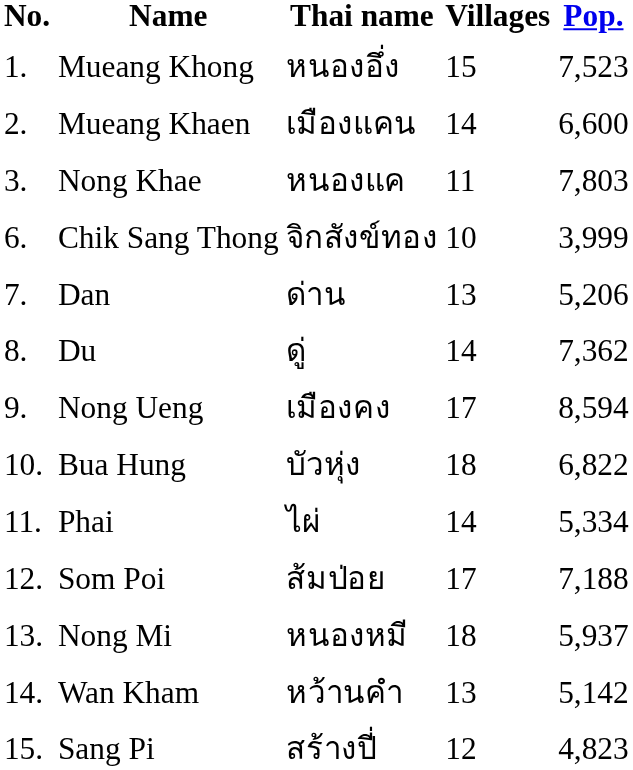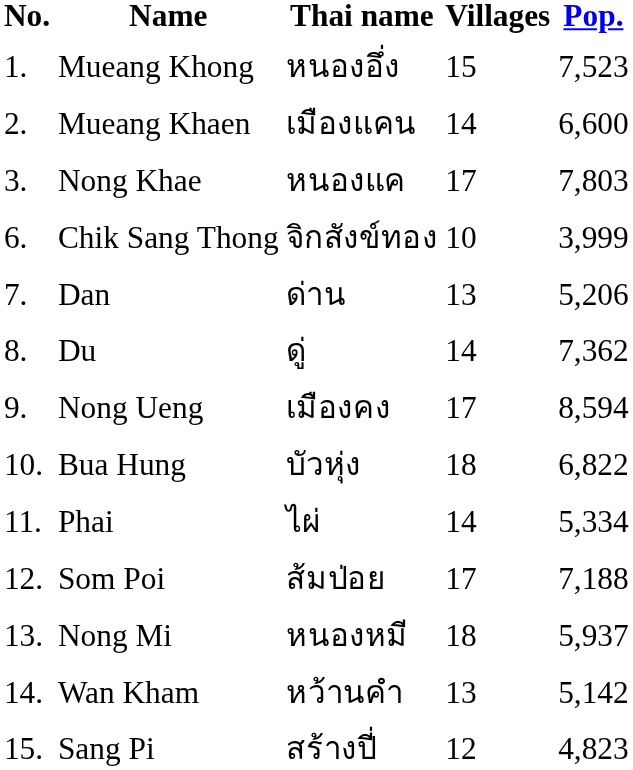Nong Khae | Villages: 11 -> 17
